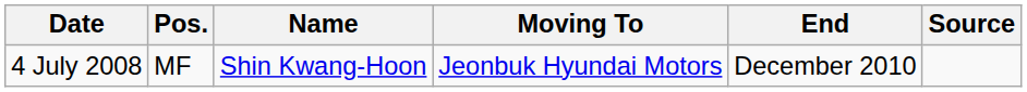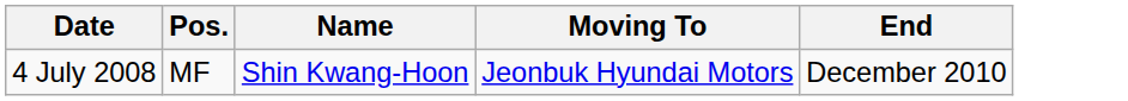- column: Source
